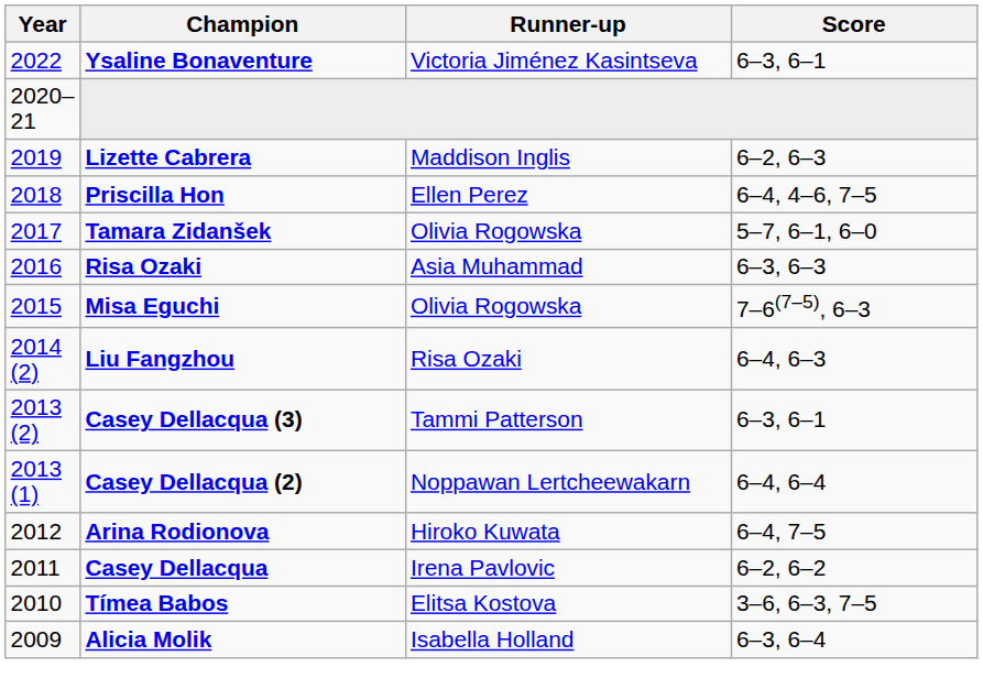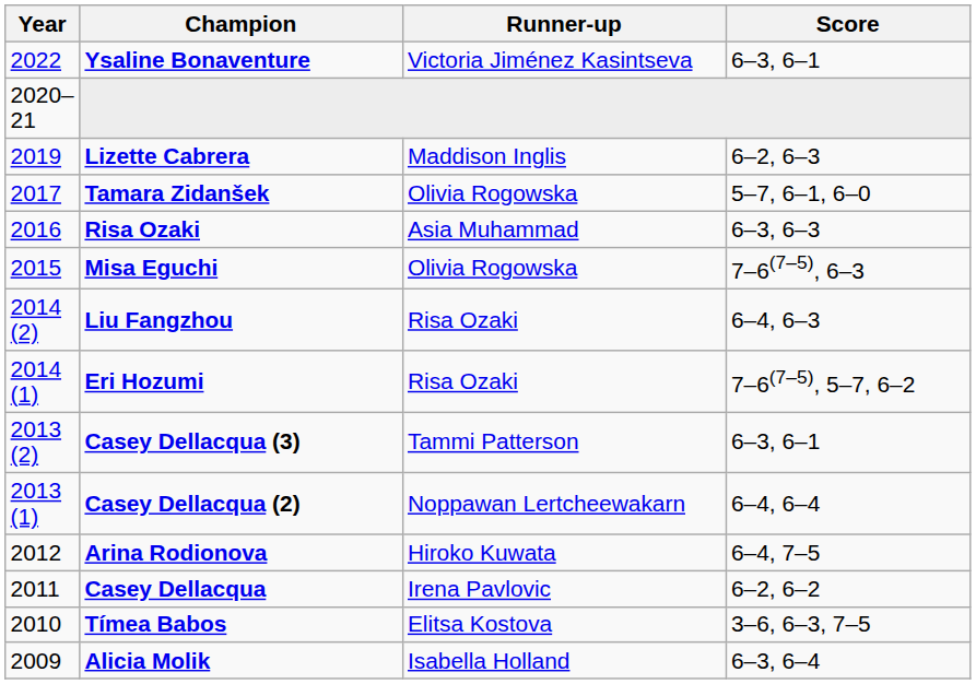- row: 2018 | Priscilla Hon | Ellen Perez | 6–4, 4–6, 7–5
+ row: 2014 (1) | Eri Hozumi | Risa Ozaki | 7–6(7–5), 5–7, 6–2
